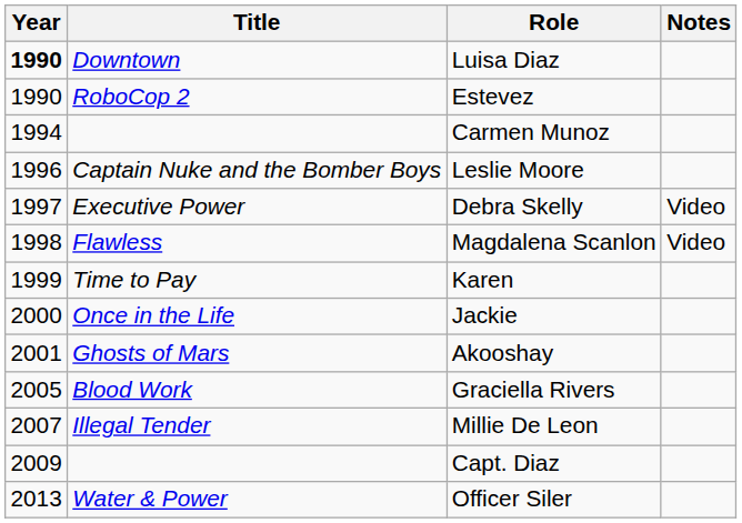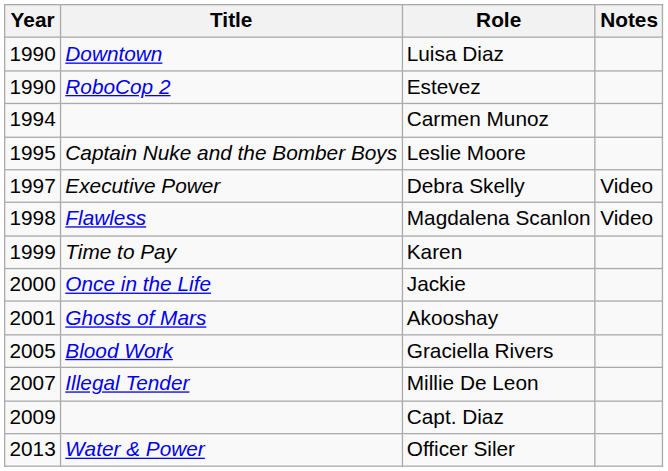Luisa Diaz | Year: bold -> normal
Leslie Moore | Year: 1996 -> 1995
